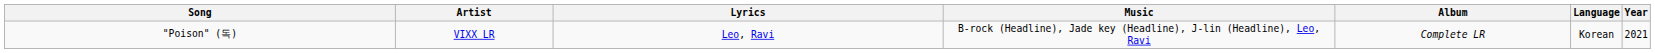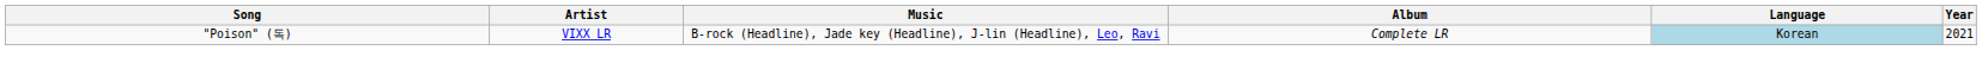- column: Lyrics | Leo, Ravi
"Poison" (독) | Language: no background -> lightblue background
